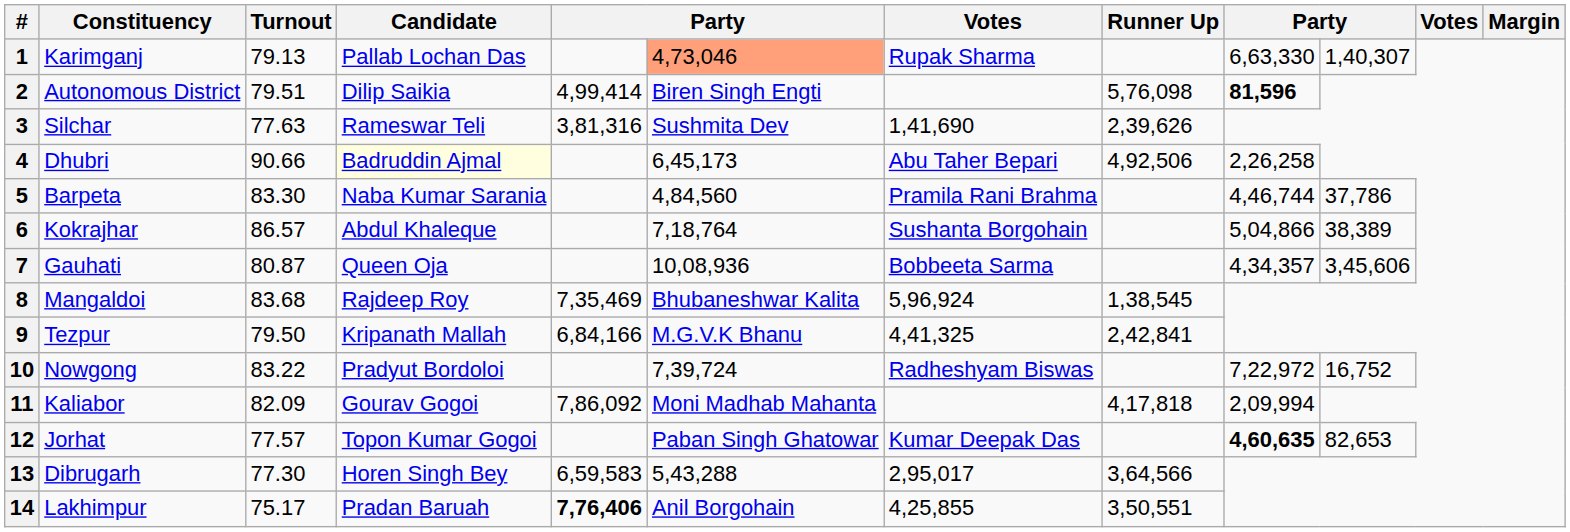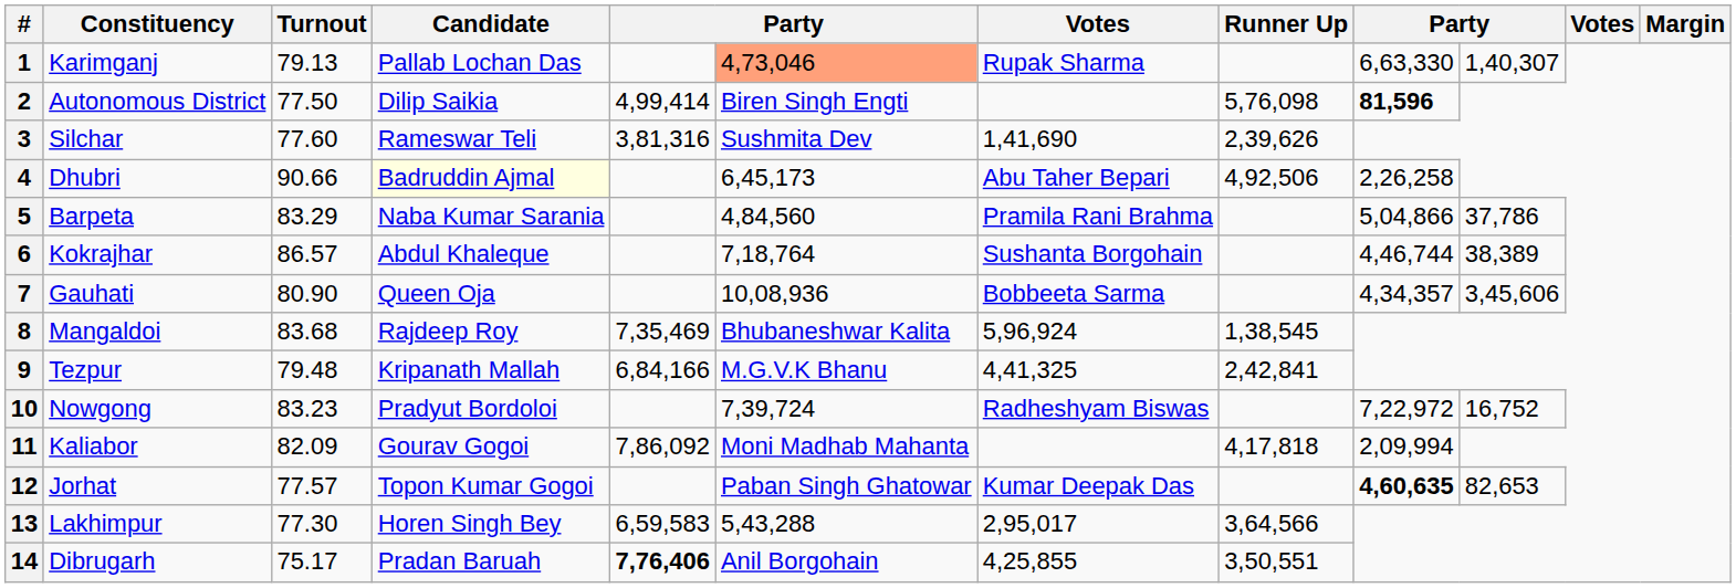2 | Turnout: 79.51 -> 77.50
3 | Turnout: 77.63 -> 77.60
5 | Turnout: 83.30 -> 83.29
5 | column 9: 4,46,744 -> 5,04,866
6 | column 9: 5,04,866 -> 4,46,744
7 | Turnout: 80.87 -> 80.90
9 | Turnout: 79.50 -> 79.48
10 | Turnout: 83.22 -> 83.23
13 | Constituency: Dibrugarh -> Lakhimpur
14 | Constituency: Lakhimpur -> Dibrugarh
